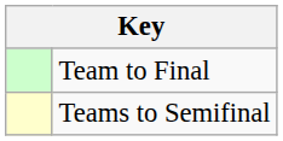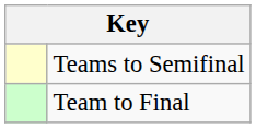rows swapped: Team to Final <-> Teams to Semifinal
